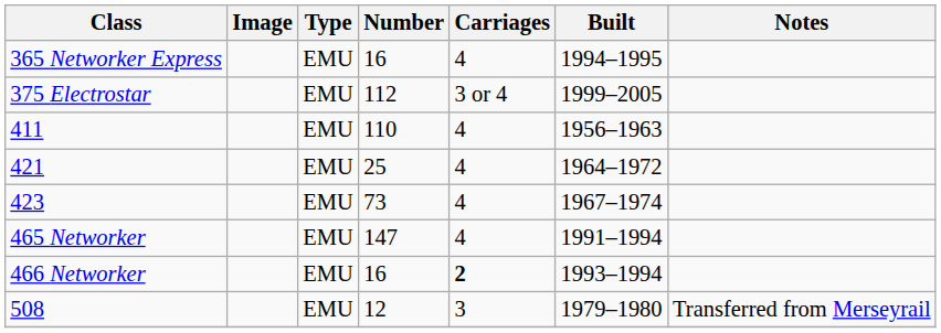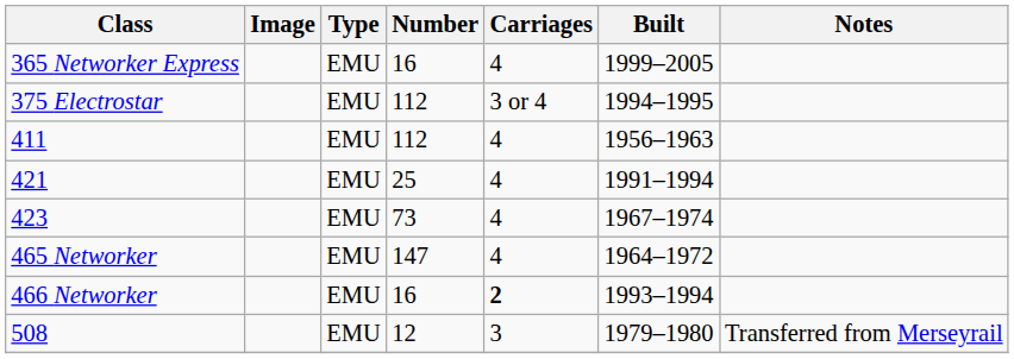365 Networker Express | Built: 1994–1995 -> 1999–2005
375 Electrostar | Built: 1999–2005 -> 1994–1995
411 | Number: 110 -> 112
421 | Built: 1964–1972 -> 1991–1994
465 Networker | Built: 1991–1994 -> 1964–1972
